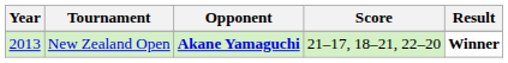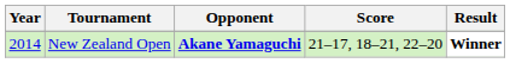New Zealand Open | Year: 2013 -> 2014
